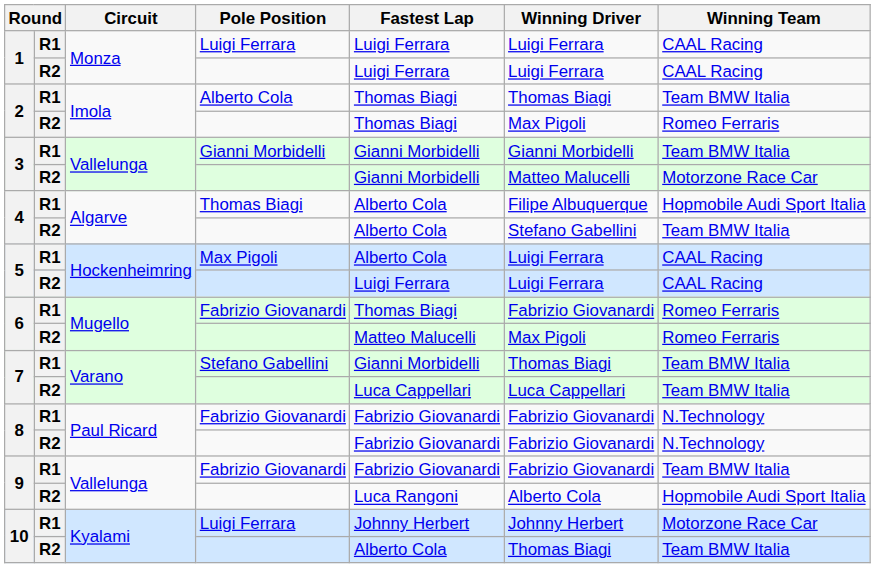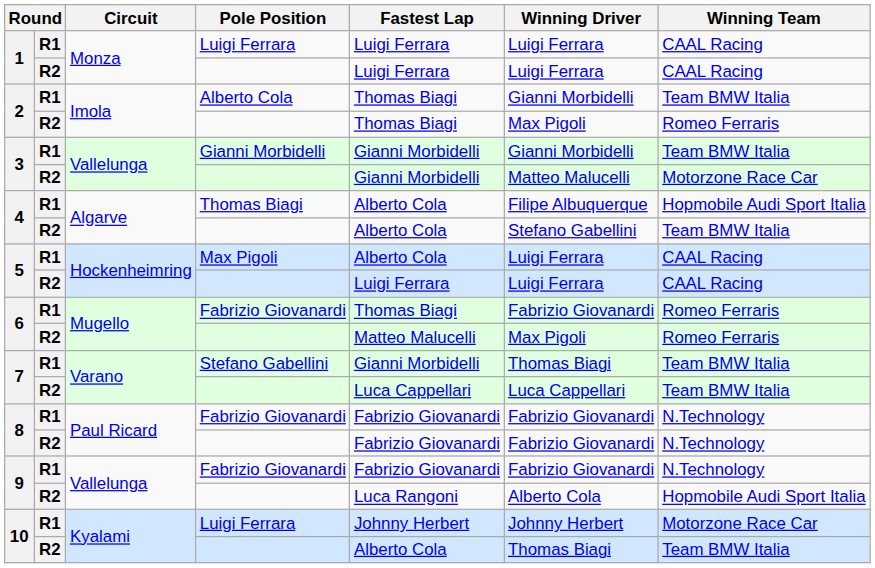2 / Alberto Cola | Winning Driver: Thomas Biagi -> Gianni Morbidelli
9 / Fabrizio Giovanardi | Winning Team: Team BMW Italia -> N.Technology
